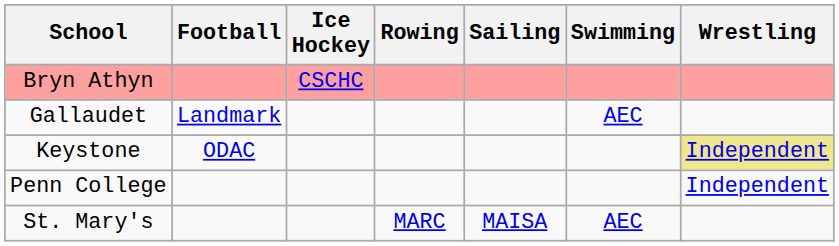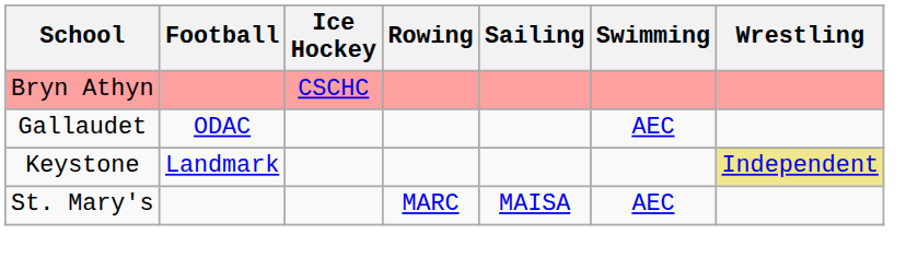Gallaudet | Football: Landmark -> ODAC
Keystone | Football: ODAC -> Landmark
- row: Penn College | Independent
